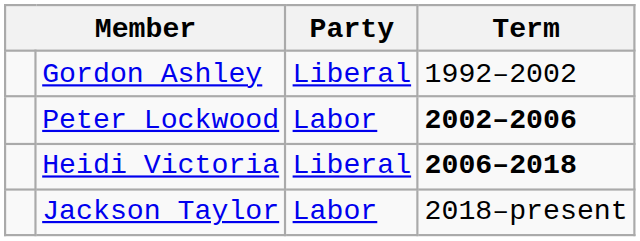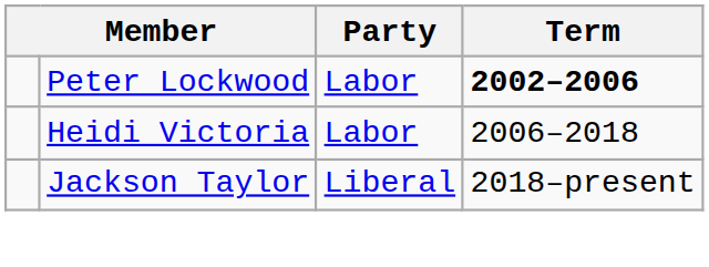- row: Gordon Ashley | Liberal | 1992–2002
Heidi Victoria | Party: Liberal -> Labor
Heidi Victoria | Term: bold -> normal
Jackson Taylor | Party: Labor -> Liberal
